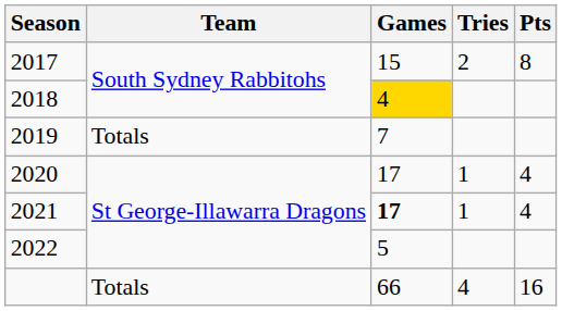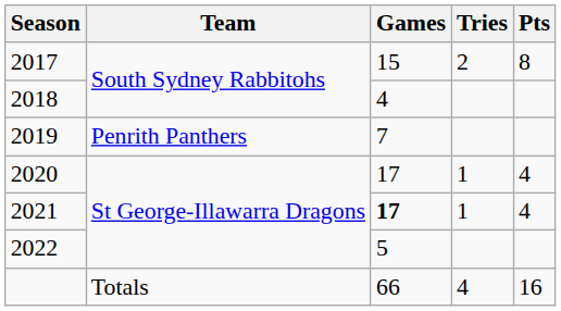2018 | Games: gold background -> no background
2019 | Team: Totals -> Penrith Panthers
